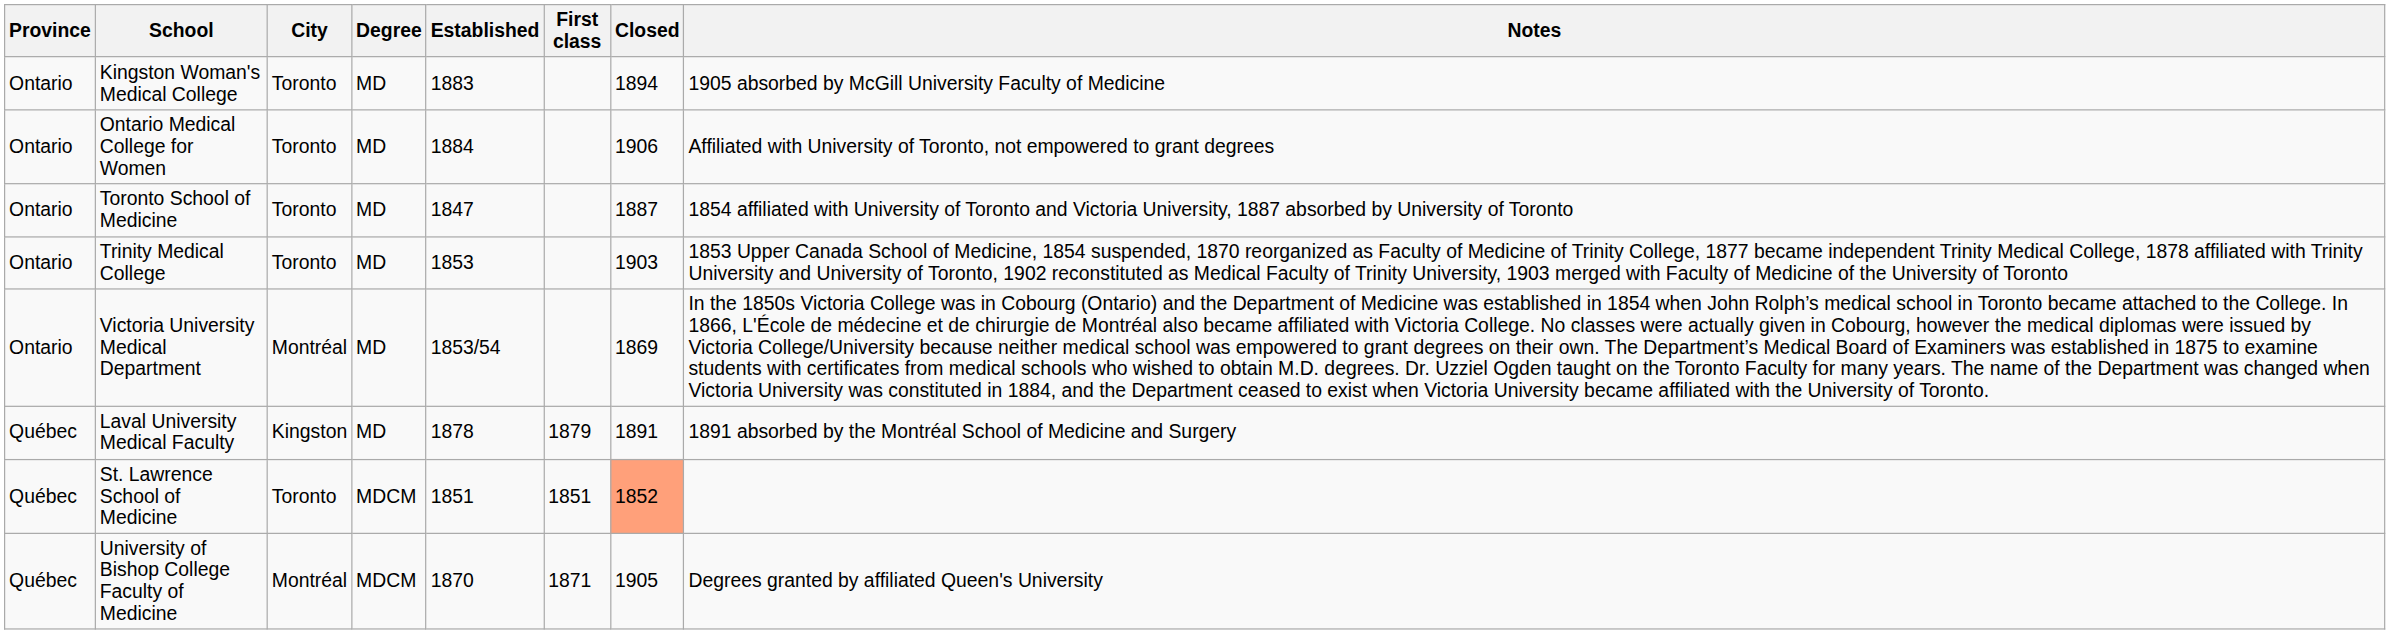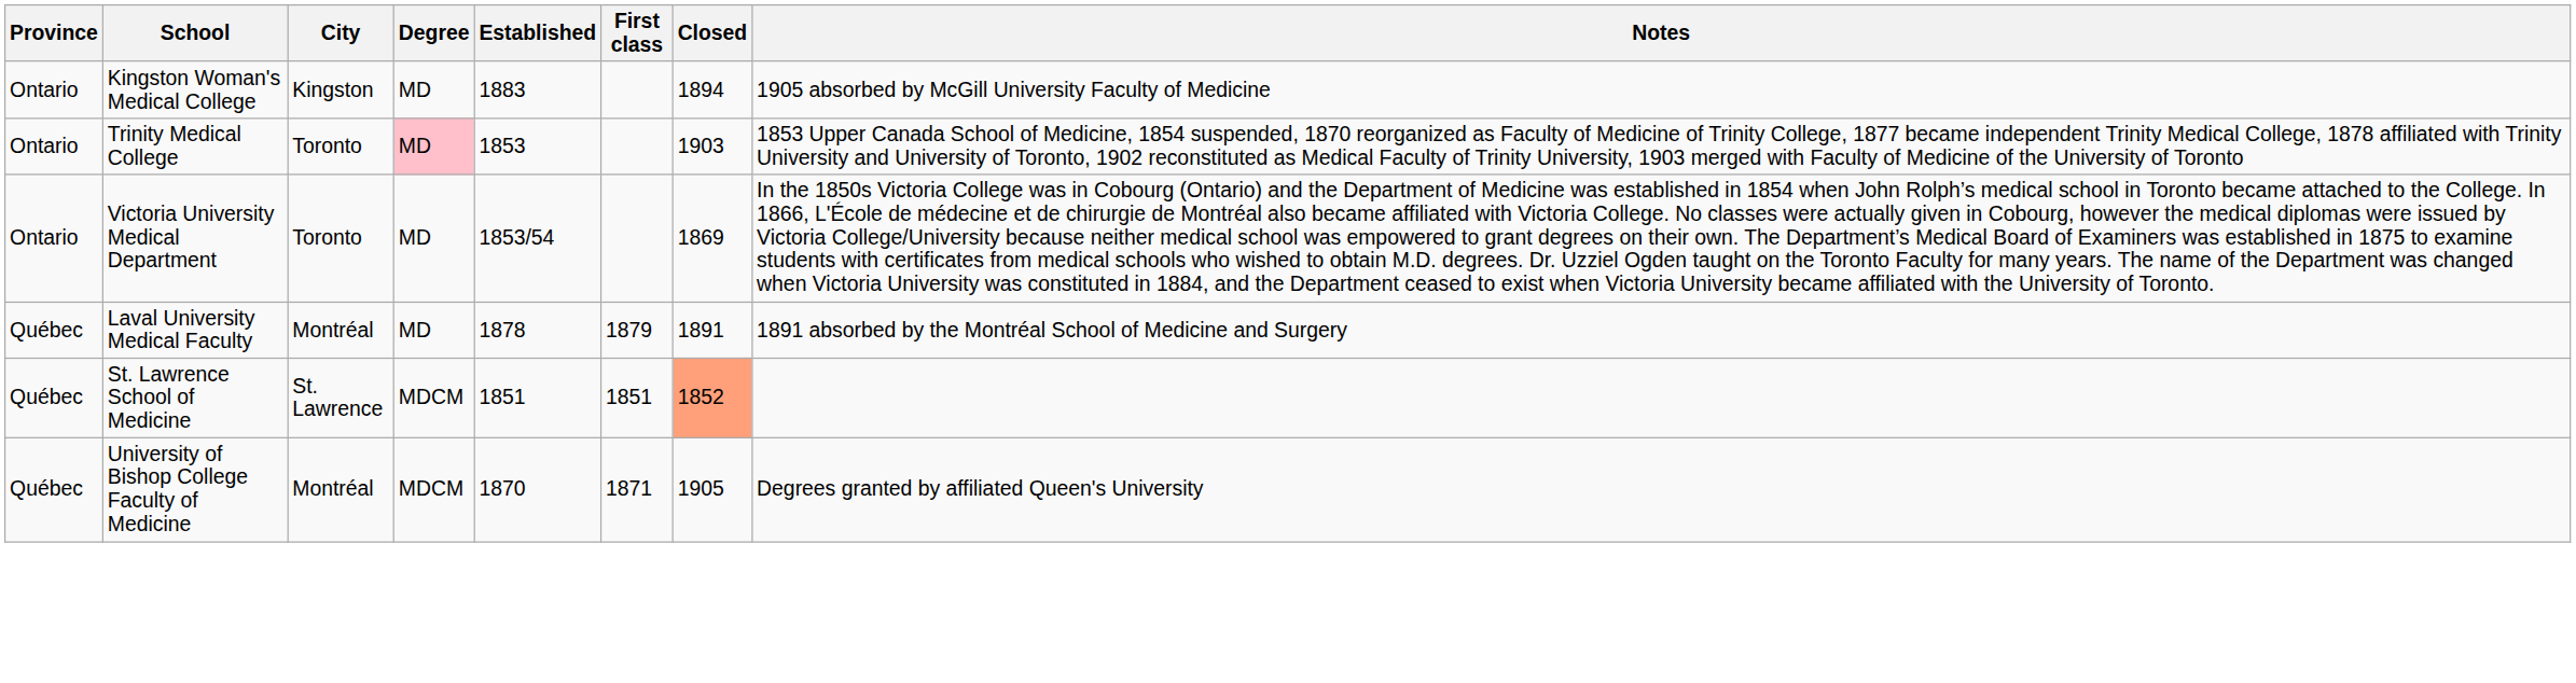Kingston Woman's Medical College | City: Toronto -> Kingston
- row: Ontario | Ontario Medical College for Women | Toronto | MD | 1884 | 1906 | Affiliated with University of Toronto, not empowered to grant degrees
- row: Ontario | Toronto School of Medicine | Toronto | MD | 1847 | 1887 | 1854 affiliated with University of Toronto and Victoria University, 1887 absorbed by University of Toronto
Trinity Medical College | Degree: no background -> pink background
Victoria University Medical Department | City: Montréal -> Toronto
Laval University Medical Faculty | City: Kingston -> Montréal
St. Lawrence School of Medicine | City: Toronto -> St. Lawrence
